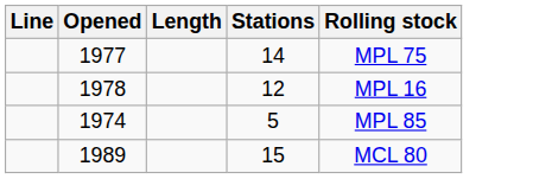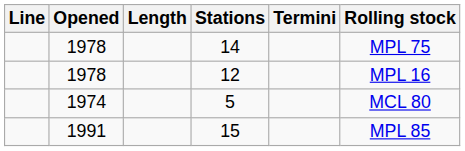+ column: Termini
14 | Opened: 1977 -> 1978
5 | Rolling stock: MPL 85 -> MCL 80
15 | Opened: 1989 -> 1991
15 | Rolling stock: MCL 80 -> MPL 85
